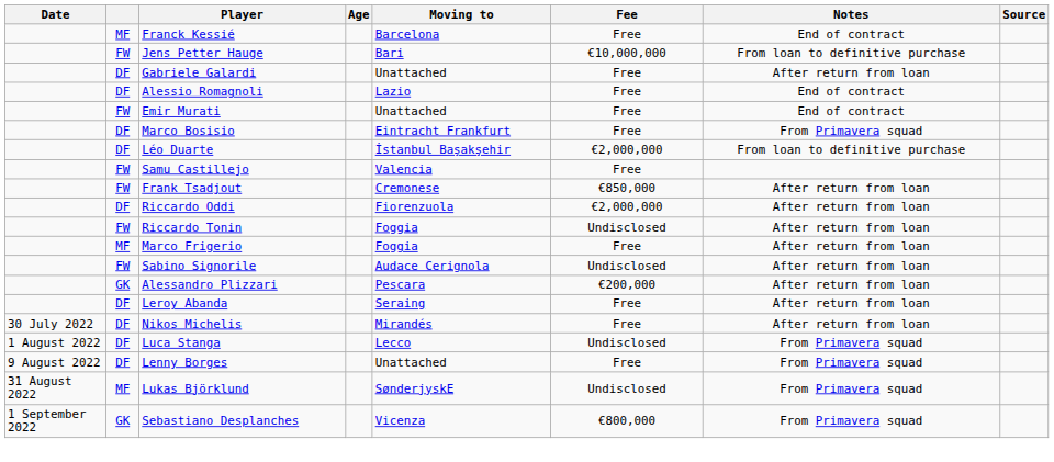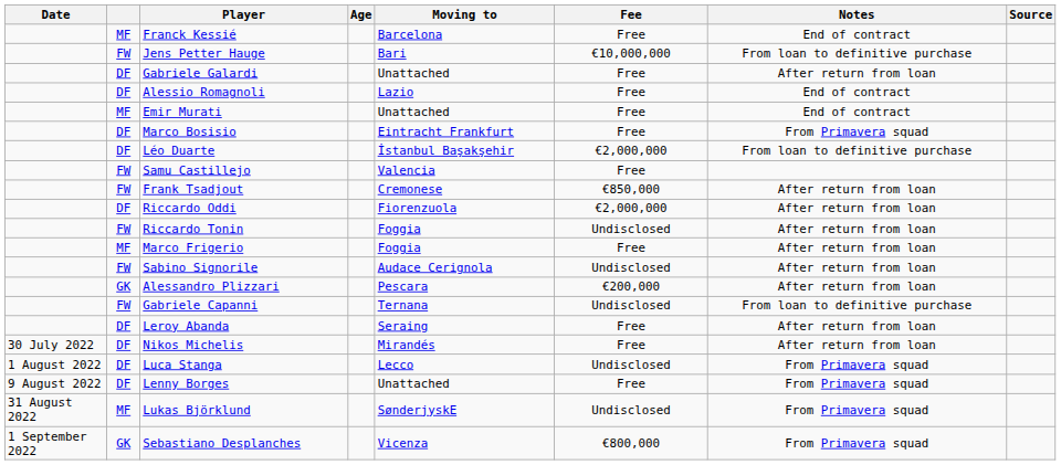Emir Murati | column 2: FW -> MF
+ row: FW | Gabriele Capanni | Ternana | Undisclosed | From loan to definitive purchase
